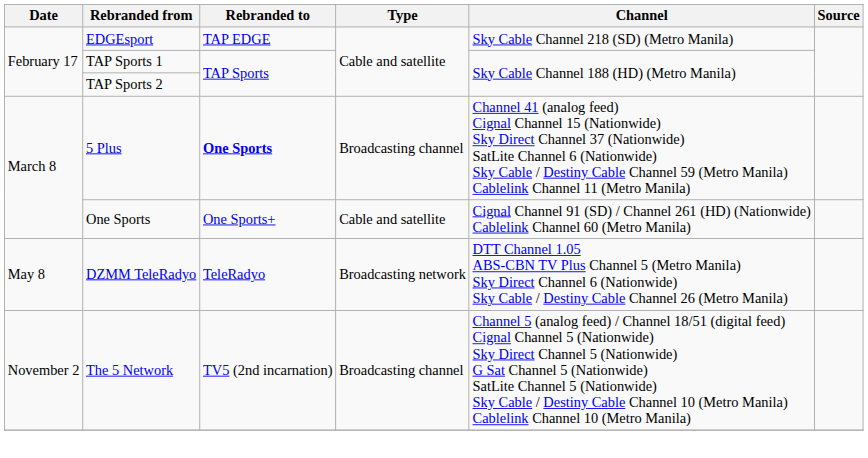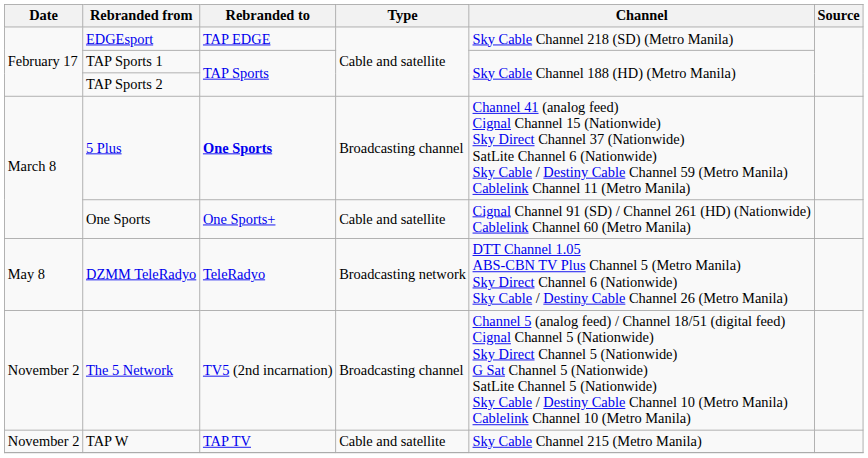+ row: November 2 | TAP W | TAP TV | Cable and satellite | Sky Cable Channel 215 (Metro Manila)
